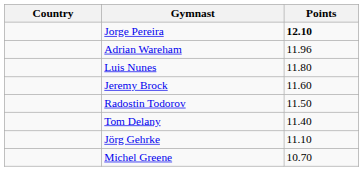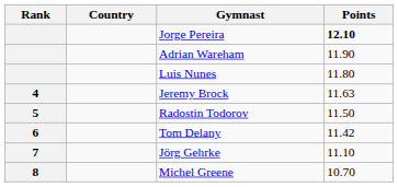+ column: Rank | 4 | 5 | 6 | 7 | 8
Adrian Wareham | Points: 11.96 -> 11.90
Jeremy Brock | Points: 11.60 -> 11.63
Tom Delany | Points: 11.40 -> 11.42
